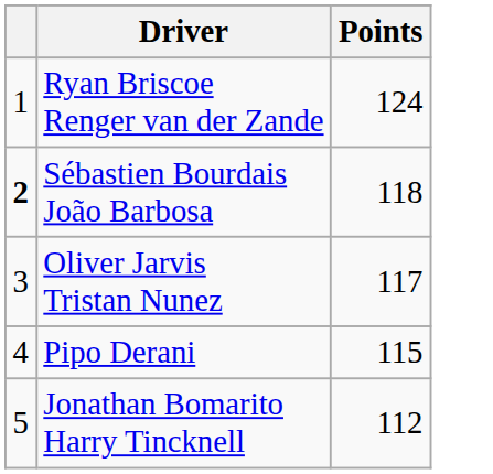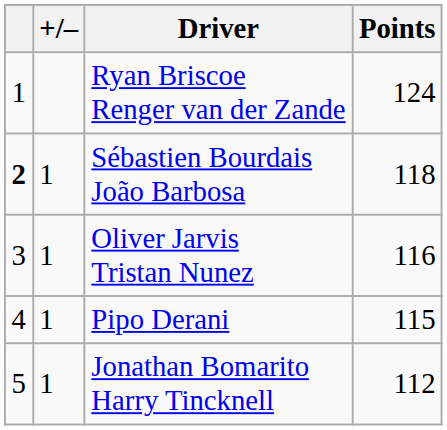+ column: +/– | 1 | 1 | 1 | 1
Oliver Jarvis Tristan Nunez | Points: 117 -> 116
